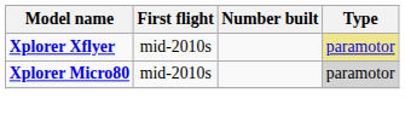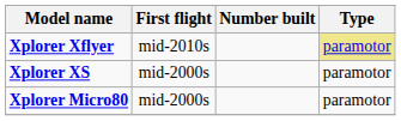+ row: Xplorer XS | mid-2000s | paramotor
Xplorer Micro80 | First flight: mid-2010s -> mid-2000s
Xplorer Micro80 | Type: lightgrey background -> no background
